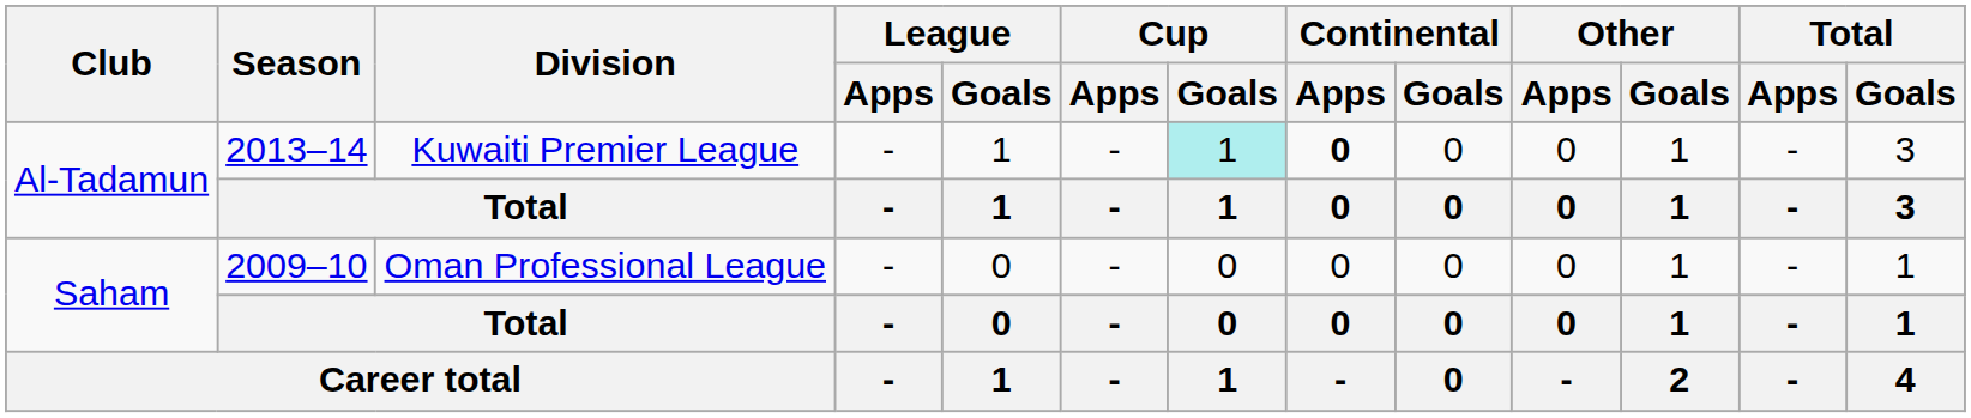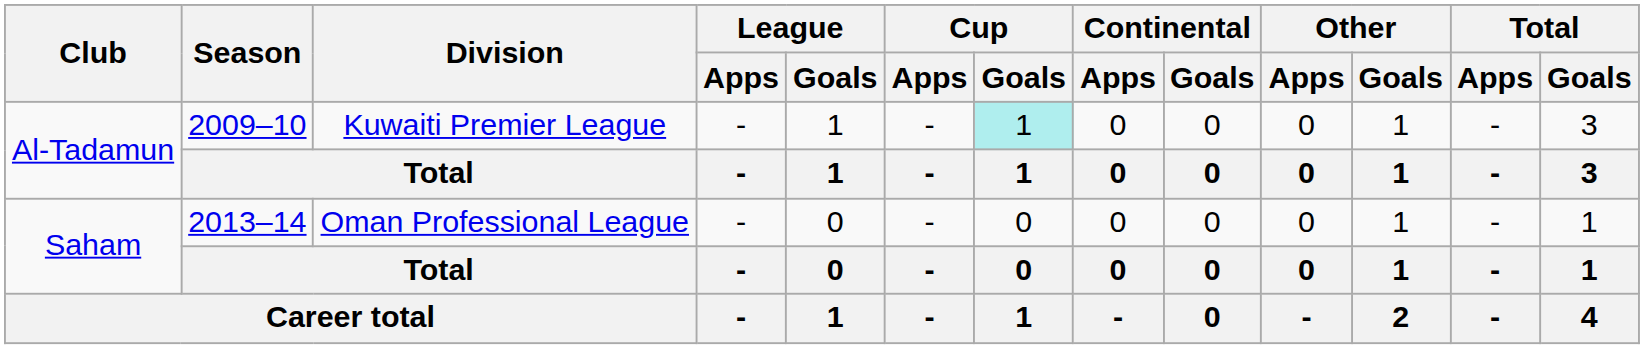Al-Tadamun / Kuwaiti Premier League | Season: 2013–14 -> 2009–10
Al-Tadamun / Kuwaiti Premier League | Continental / Apps: bold -> normal
Saham / Oman Professional League | Season: 2009–10 -> 2013–14
